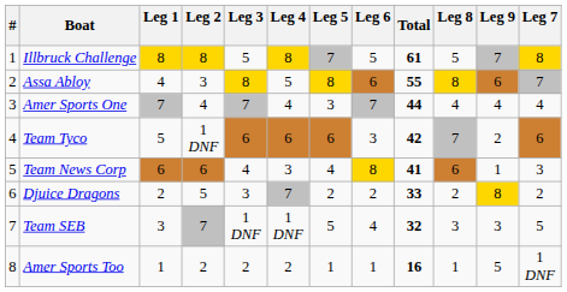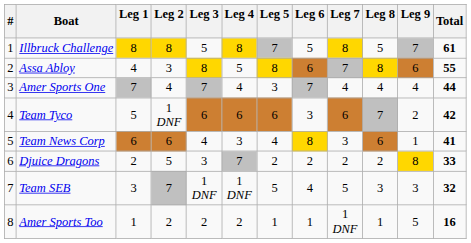columns swapped: Leg 7 <-> Total
